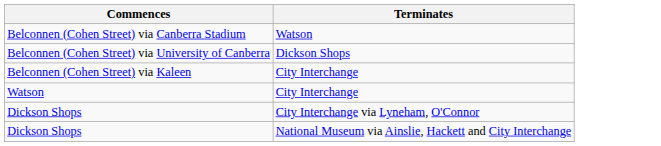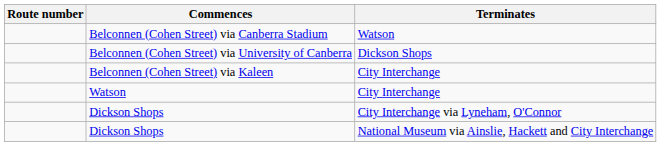+ column: Route number
